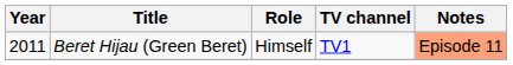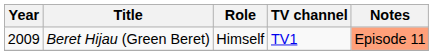Beret Hijau (Green Beret) | Year: 2011 -> 2009
